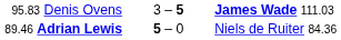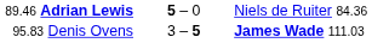rows swapped: 89.46 Adrian Lewis <-> 95.83 Denis Ovens
